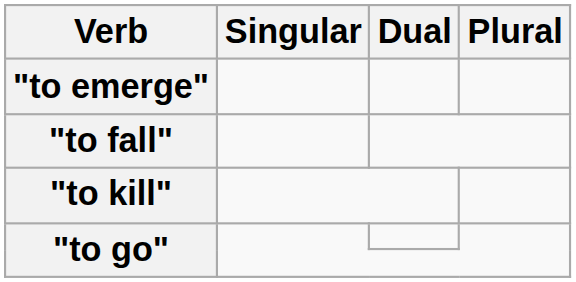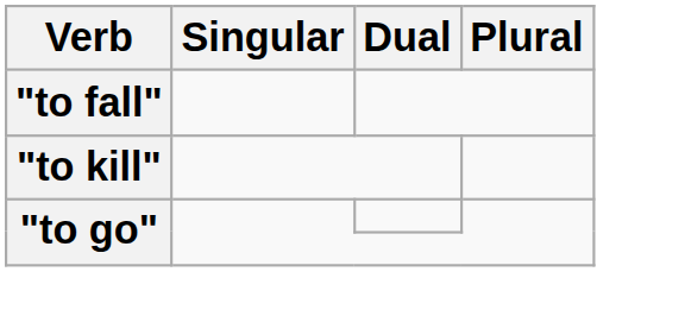- row: "to emerge"
